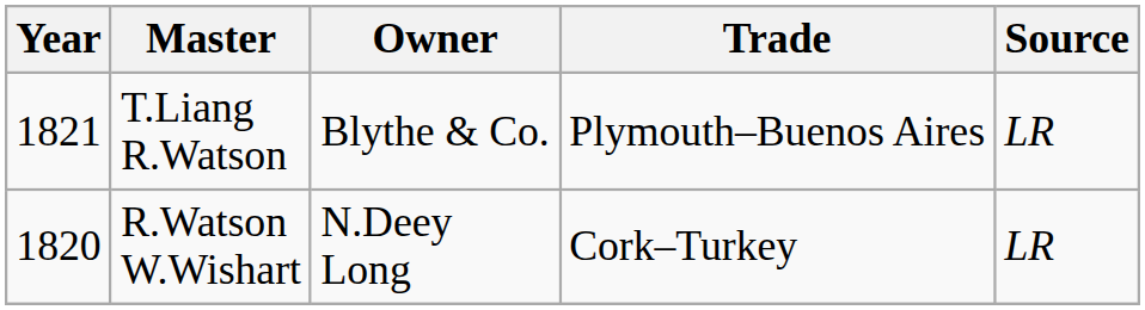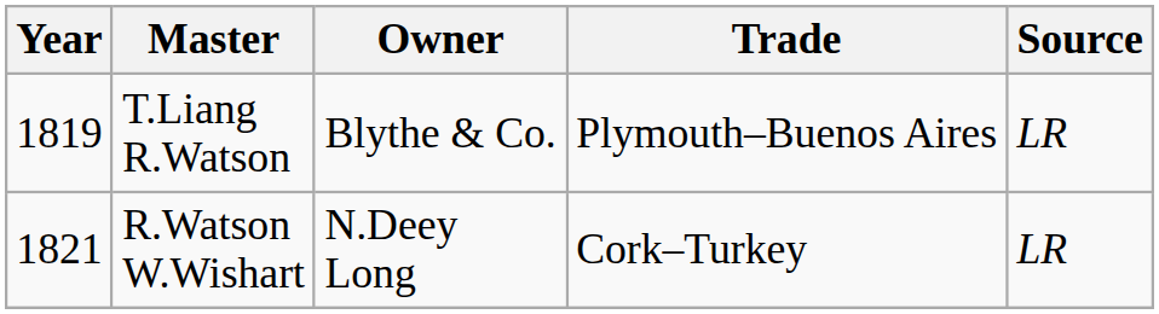T.Liang R.Watson | Year: 1821 -> 1819
R.Watson W.Wishart | Year: 1820 -> 1821
